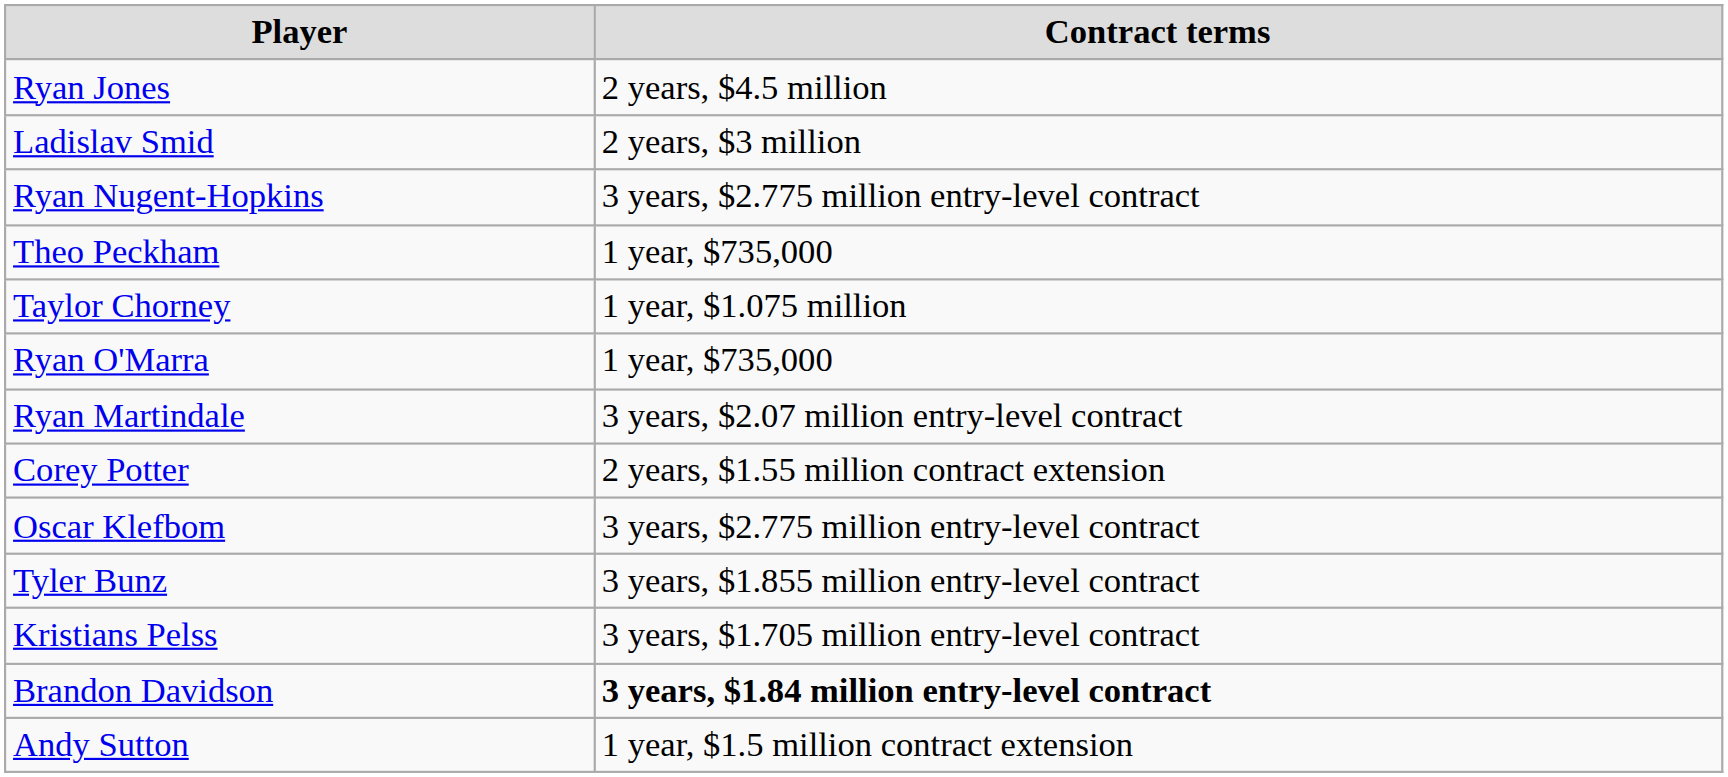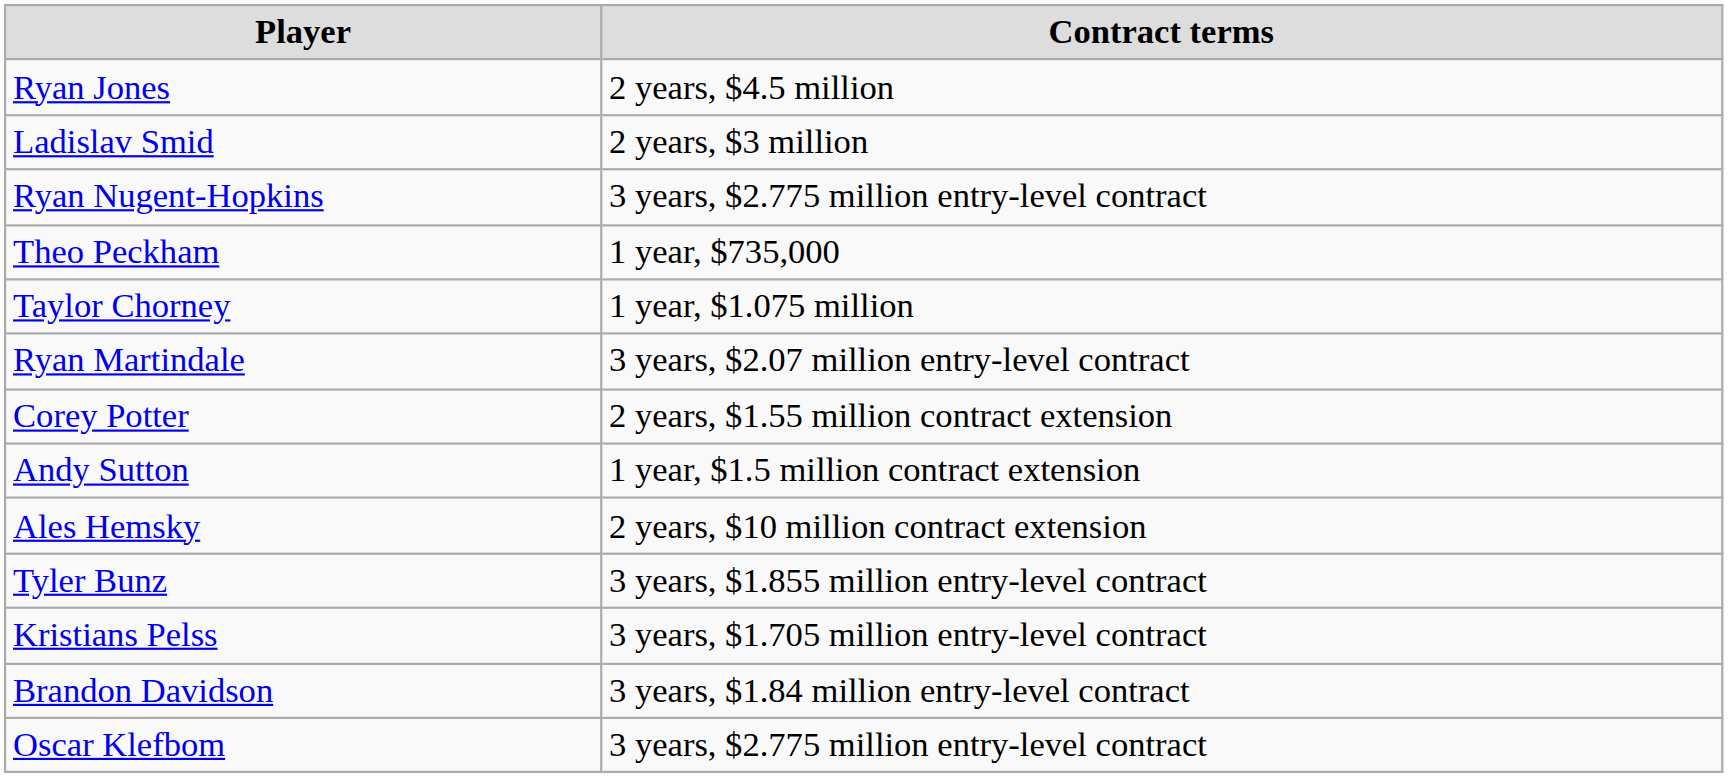- row: Ryan O'Marra | 1 year, $735,000
rows swapped: Andy Sutton <-> Oscar Klefbom
+ row: Ales Hemsky | 2 years, $10 million contract extension
Brandon Davidson | Contract terms: bold -> normal
